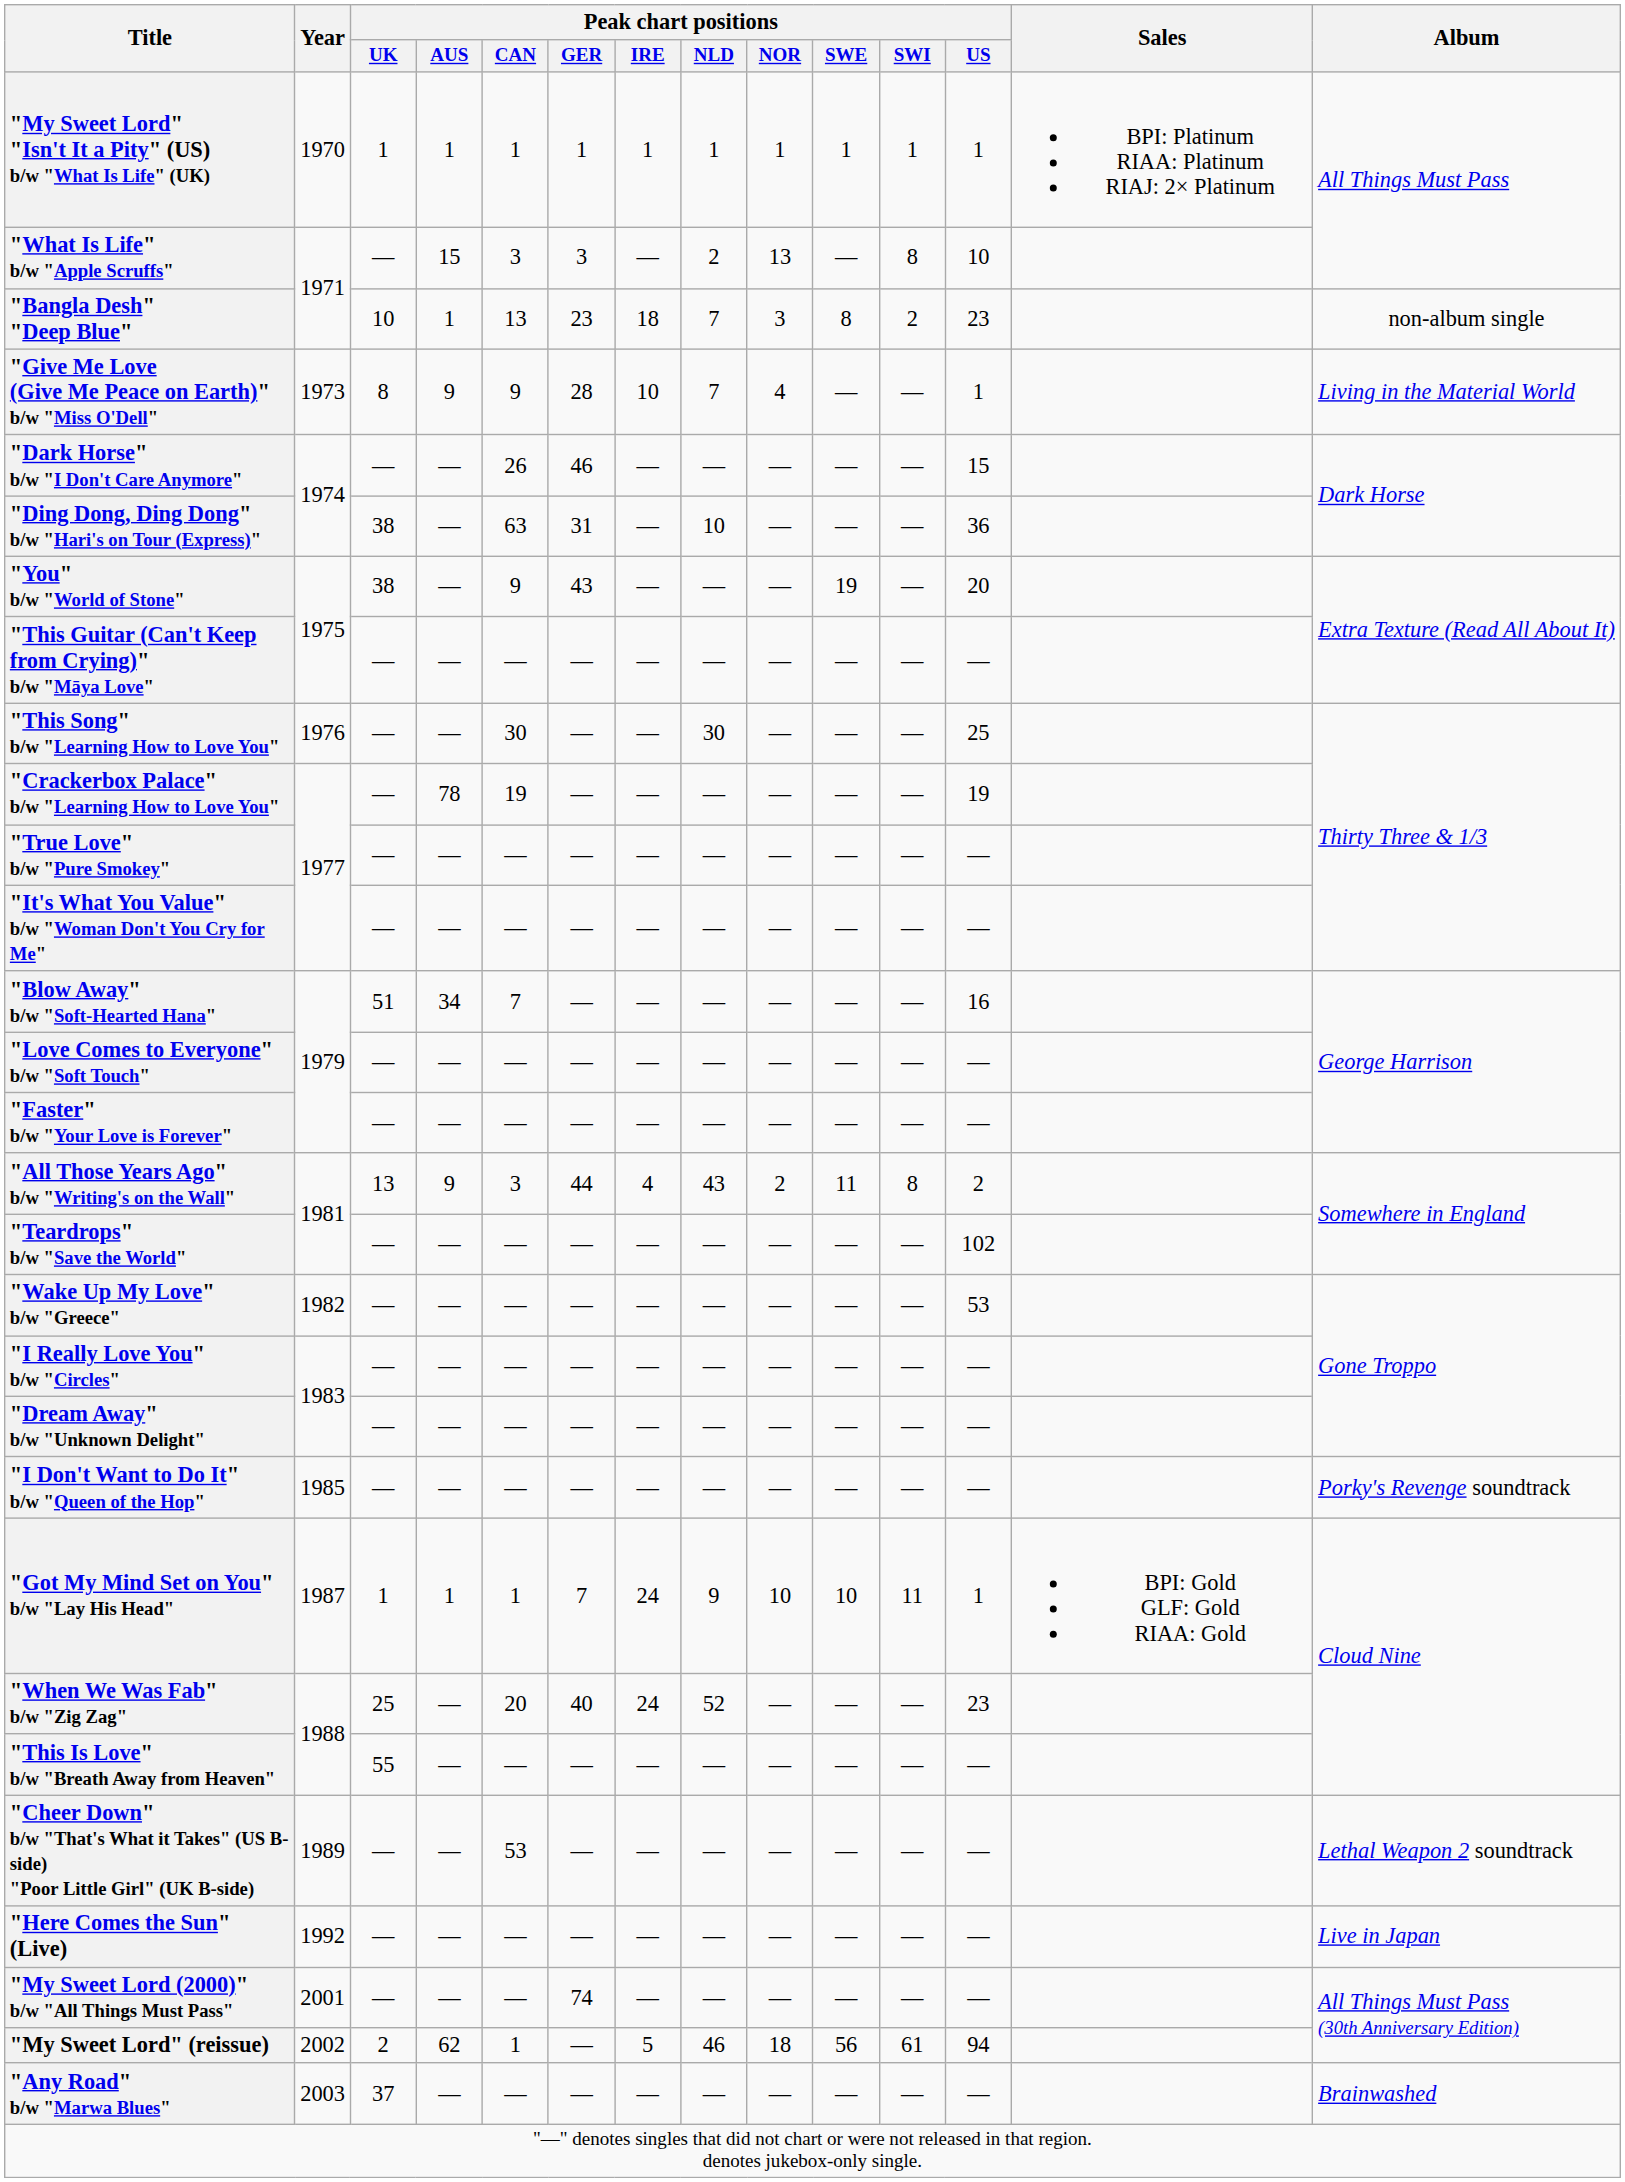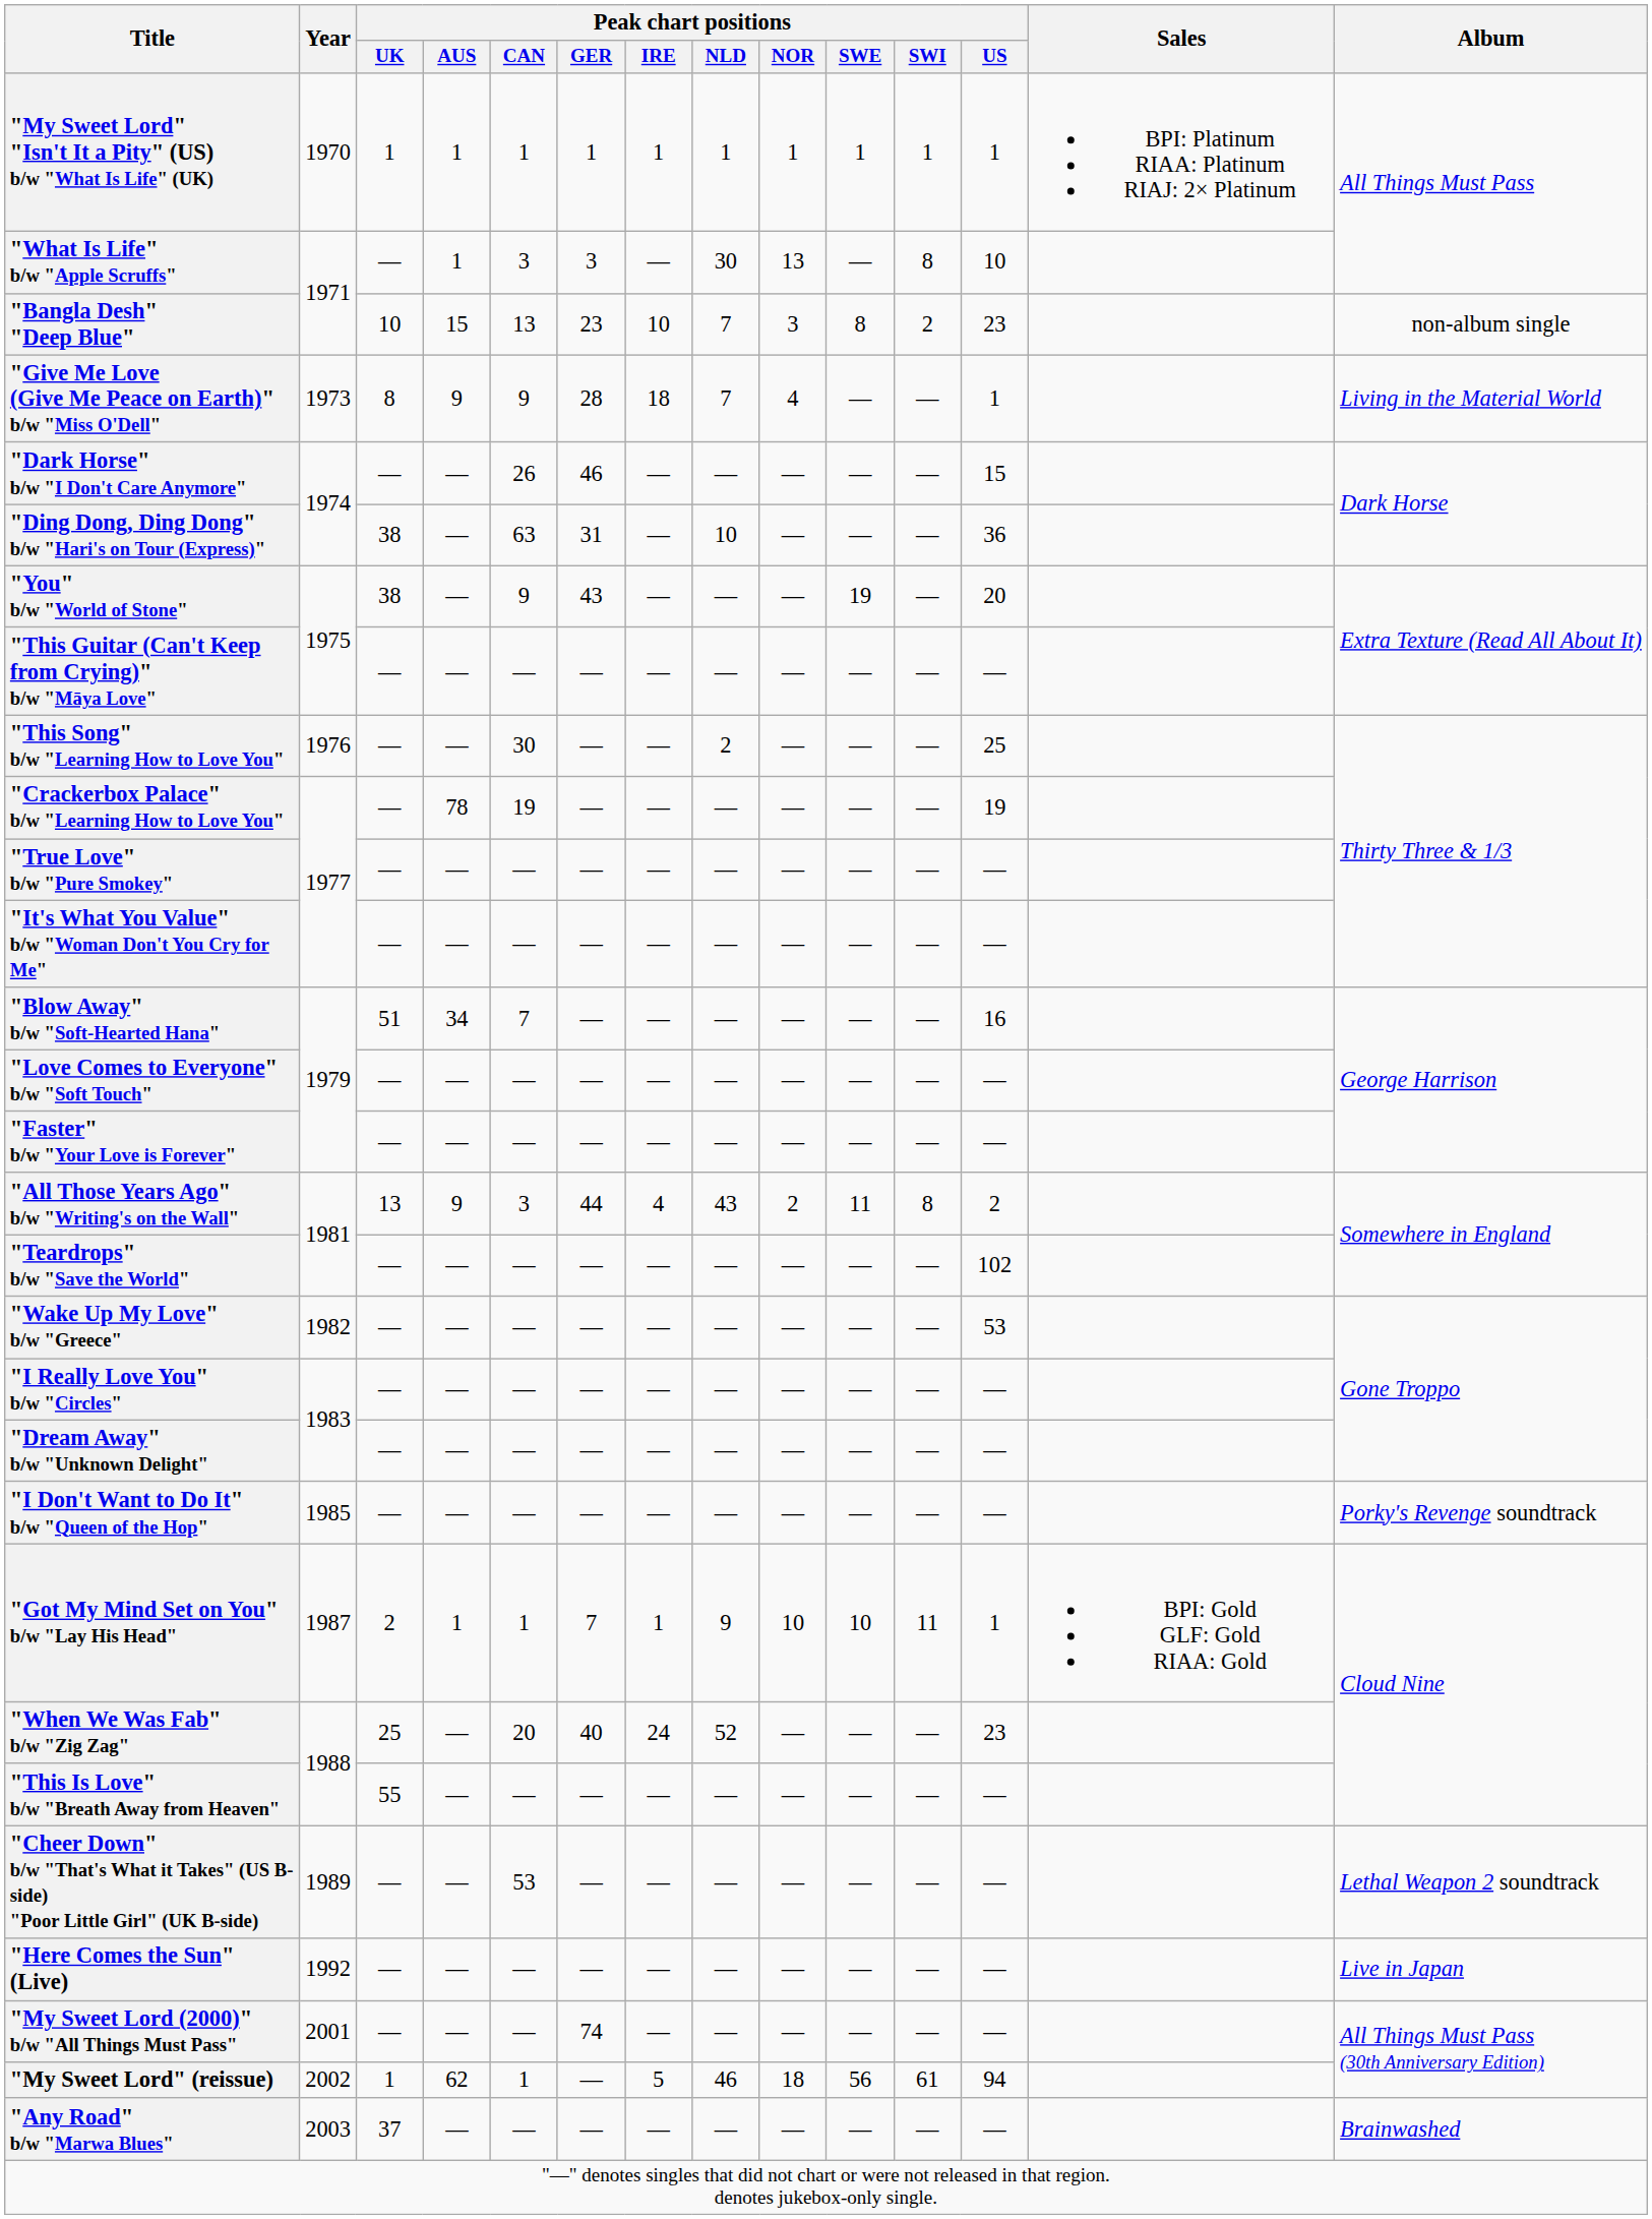"What Is Life" b/w "Apple Scruffs" | Peak chart positions / AUS: 15 -> 1
"What Is Life" b/w "Apple Scruffs" | Peak chart positions / NLD: 2 -> 30
"Bangla Desh" "Deep Blue" | Peak chart positions / AUS: 1 -> 15
"Bangla Desh" "Deep Blue" | Peak chart positions / IRE: 18 -> 10
"Give Me Love (Give Me Peace on Earth)" b/w "Miss O'Dell" | Peak chart positions / IRE: 10 -> 18
"This Song" b/w "Learning How to Love You" | Peak chart positions / NLD: 30 -> 2
"Got My Mind Set on You" b/w "Lay His Head" | Peak chart positions / UK: 1 -> 2
"Got My Mind Set on You" b/w "Lay His Head" | Peak chart positions / IRE: 24 -> 1
"My Sweet Lord" (reissue) | Peak chart positions / UK: 2 -> 1
